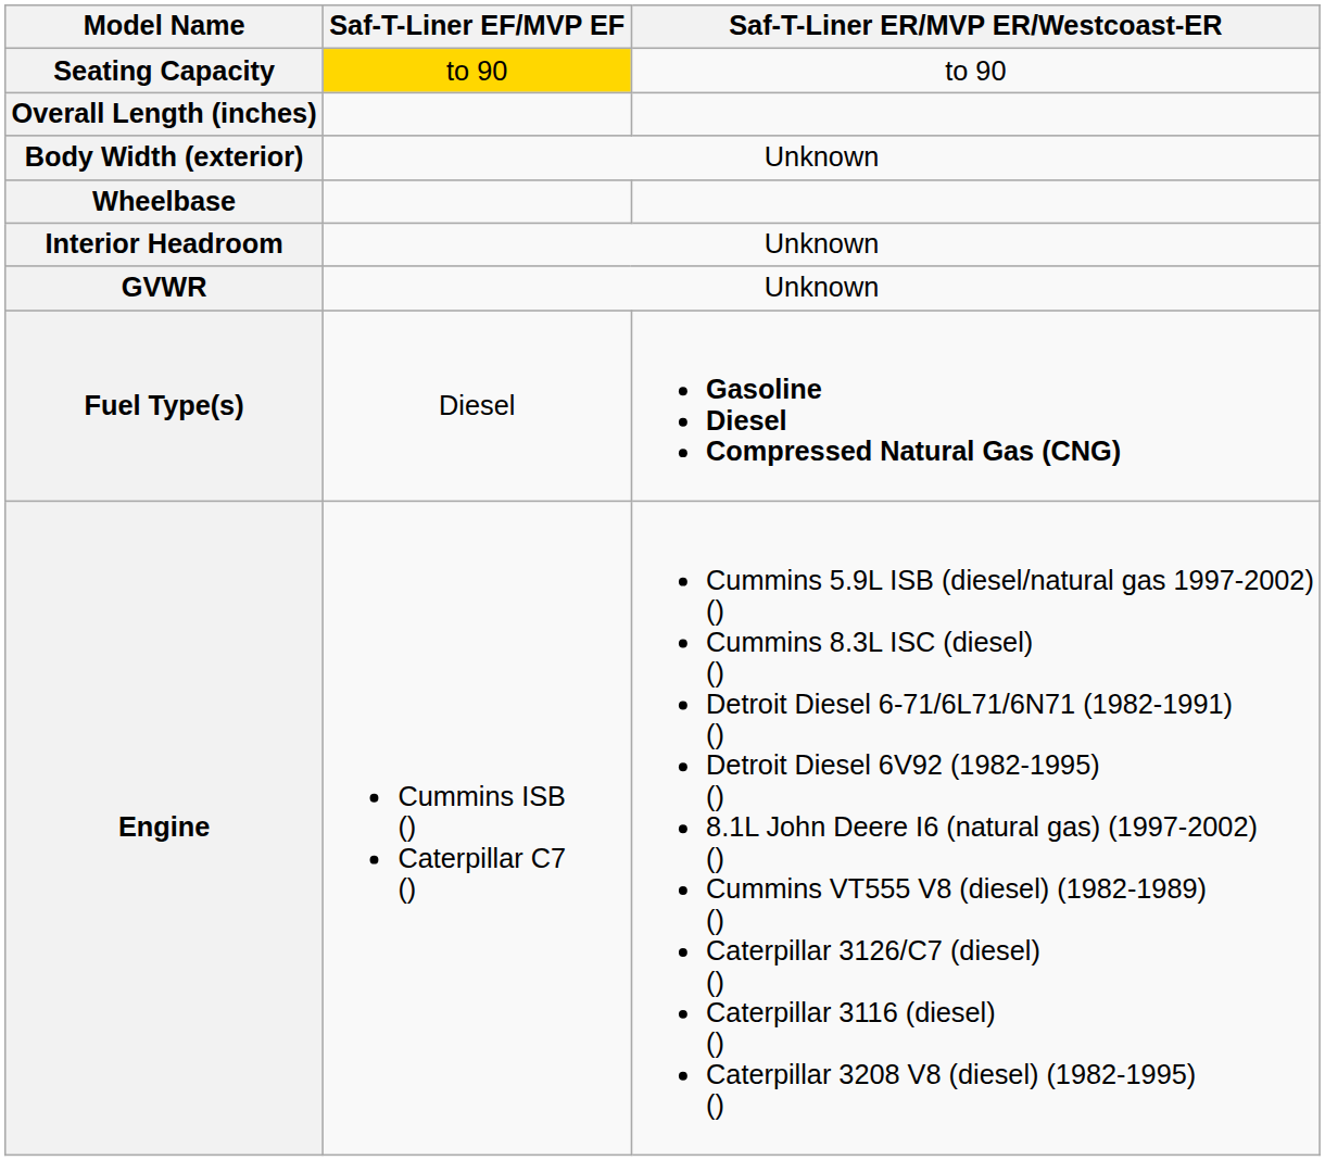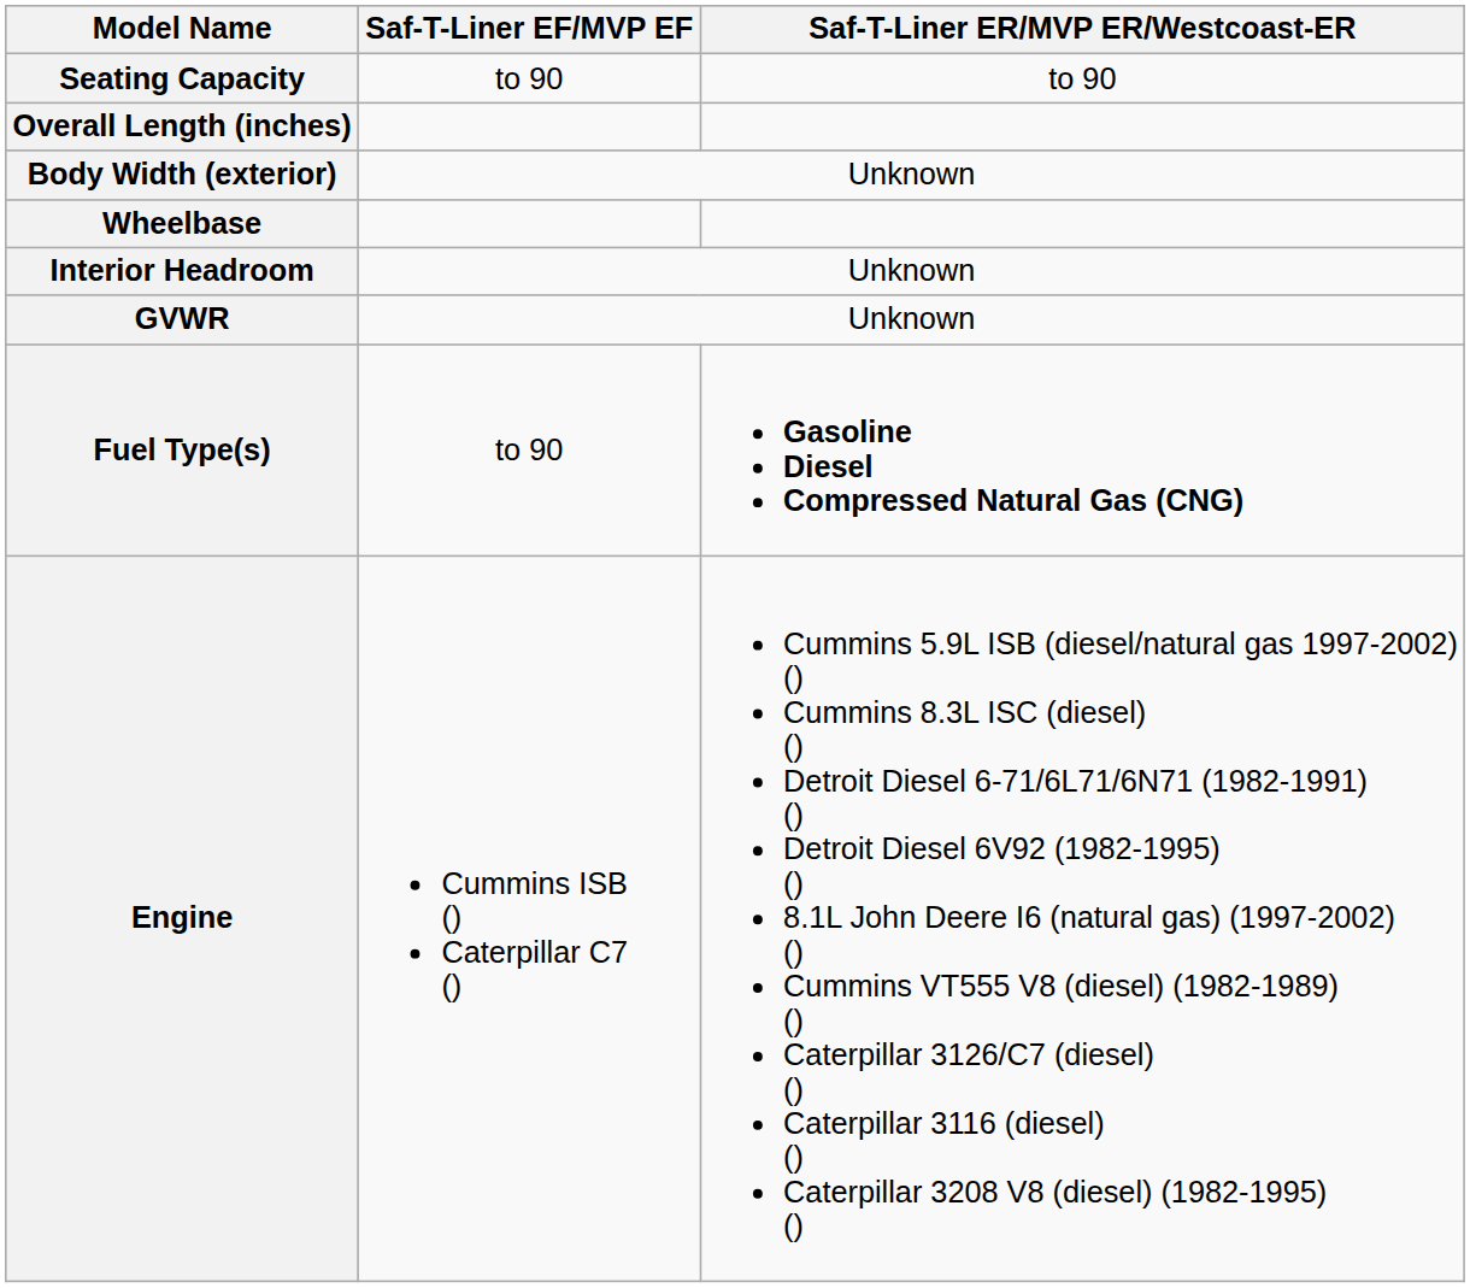Seating Capacity | Saf-T-Liner EF/MVP EF: gold background -> no background
Fuel Type(s) | Saf-T-Liner EF/MVP EF: Diesel -> to 90
